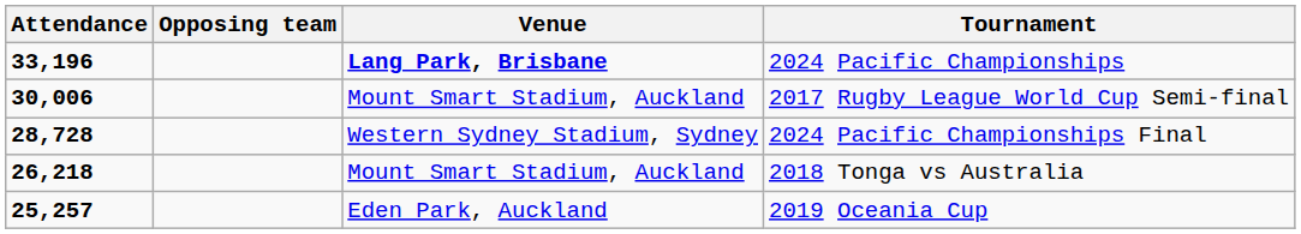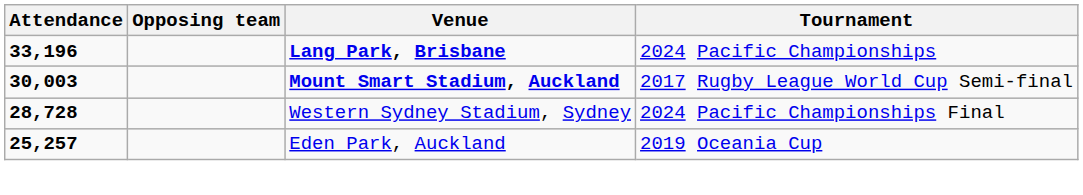2017 Rugby League World Cup Semi-final | Attendance: 30,006 -> 30,003
2017 Rugby League World Cup Semi-final | Venue: normal -> bold
- row: 26,218 | Mount Smart Stadium, Auckland | 2018 Tonga vs Australia
